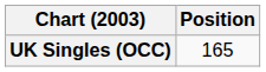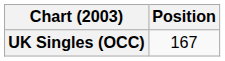UK Singles (OCC) | Position: 165 -> 167
